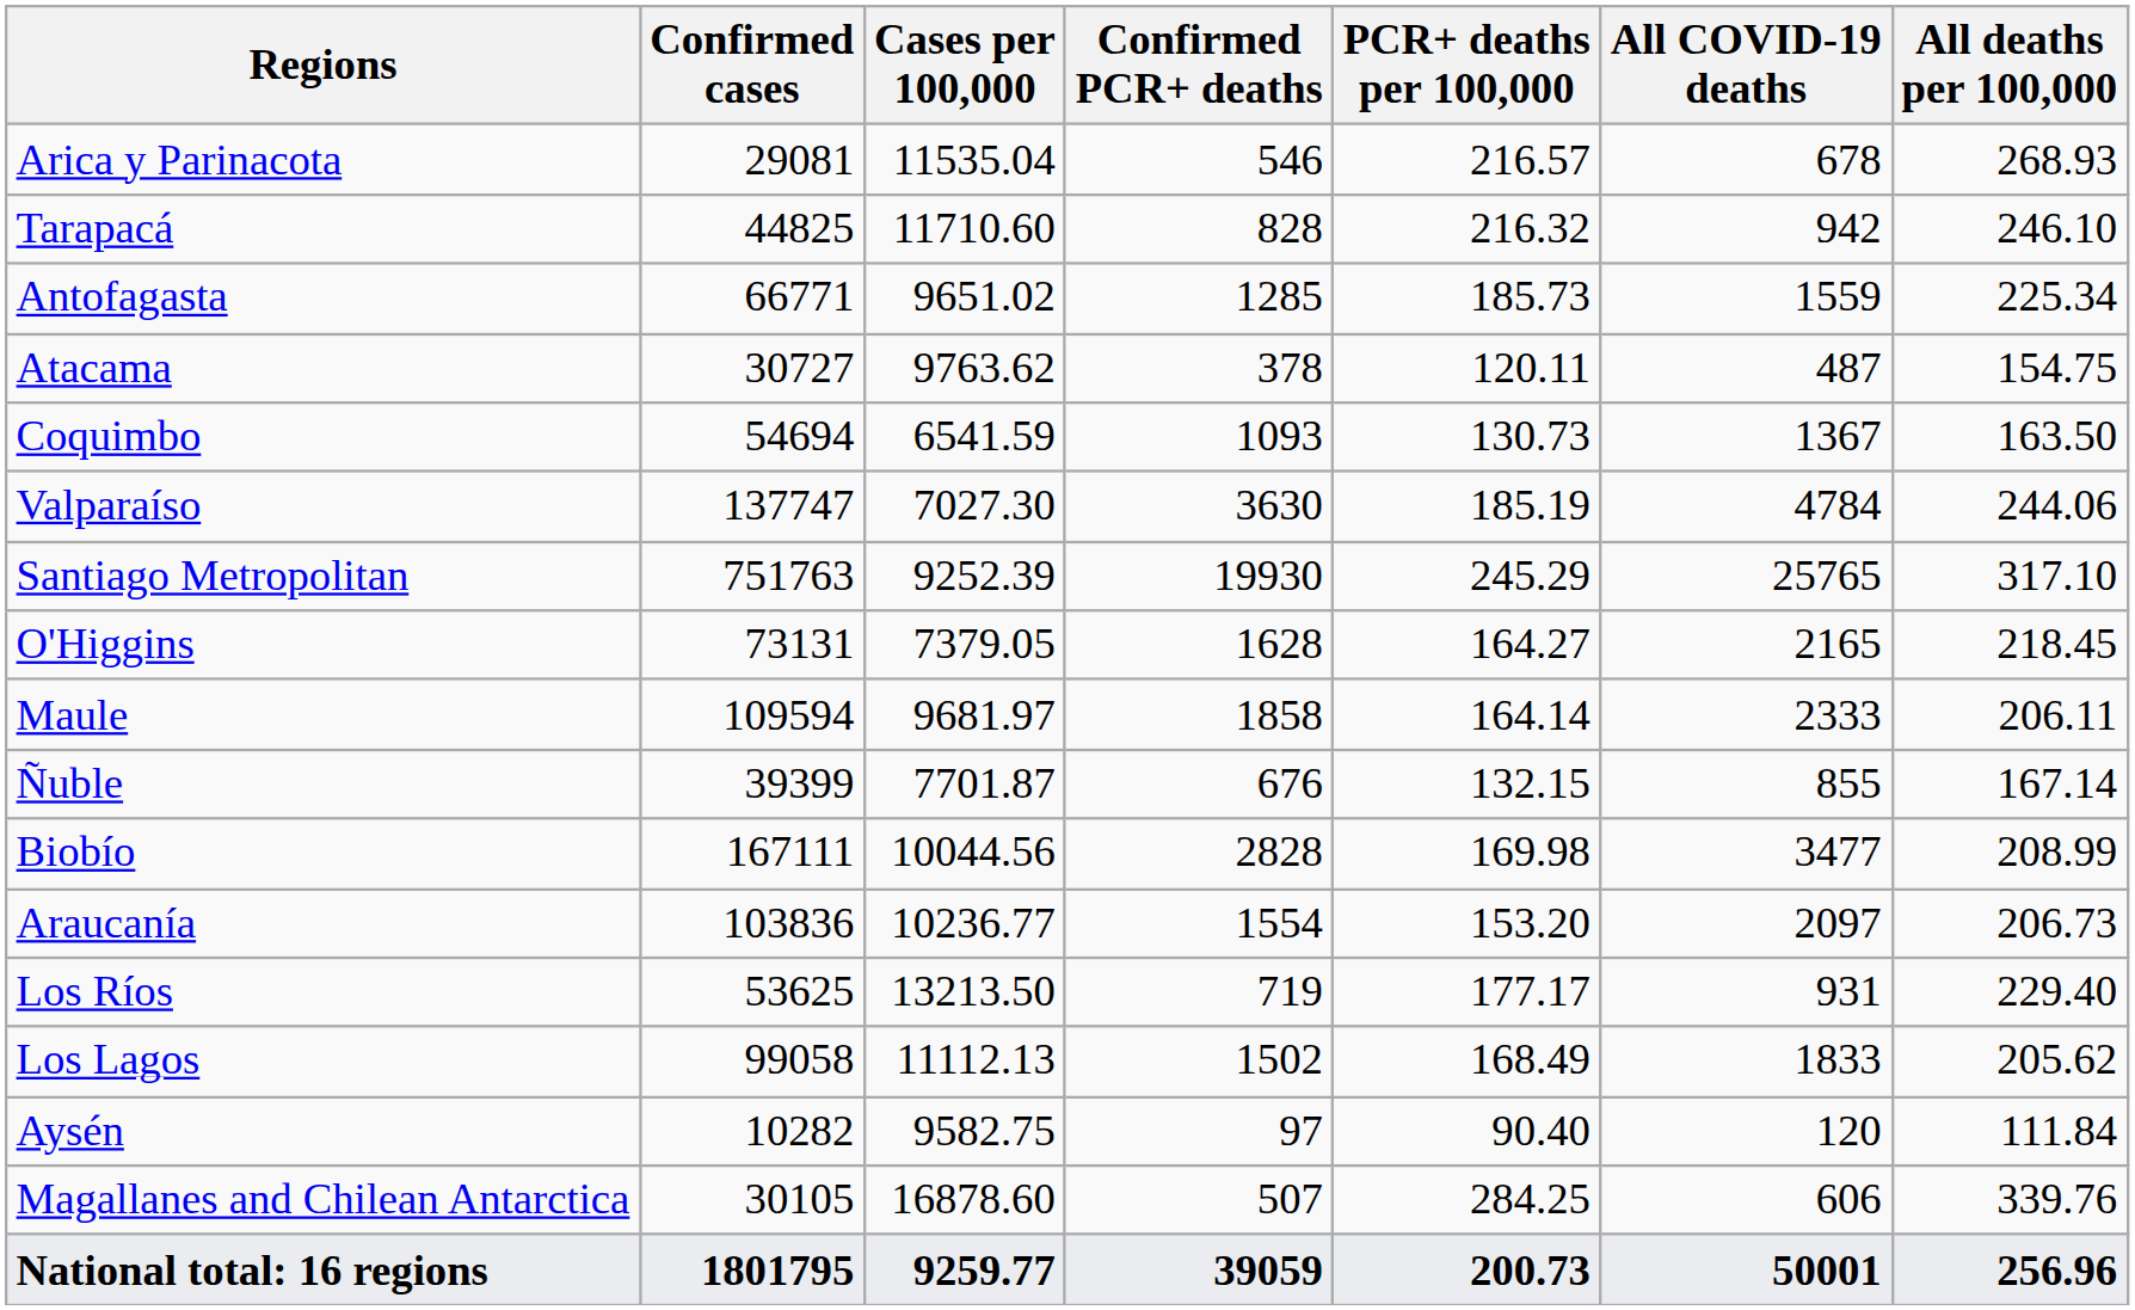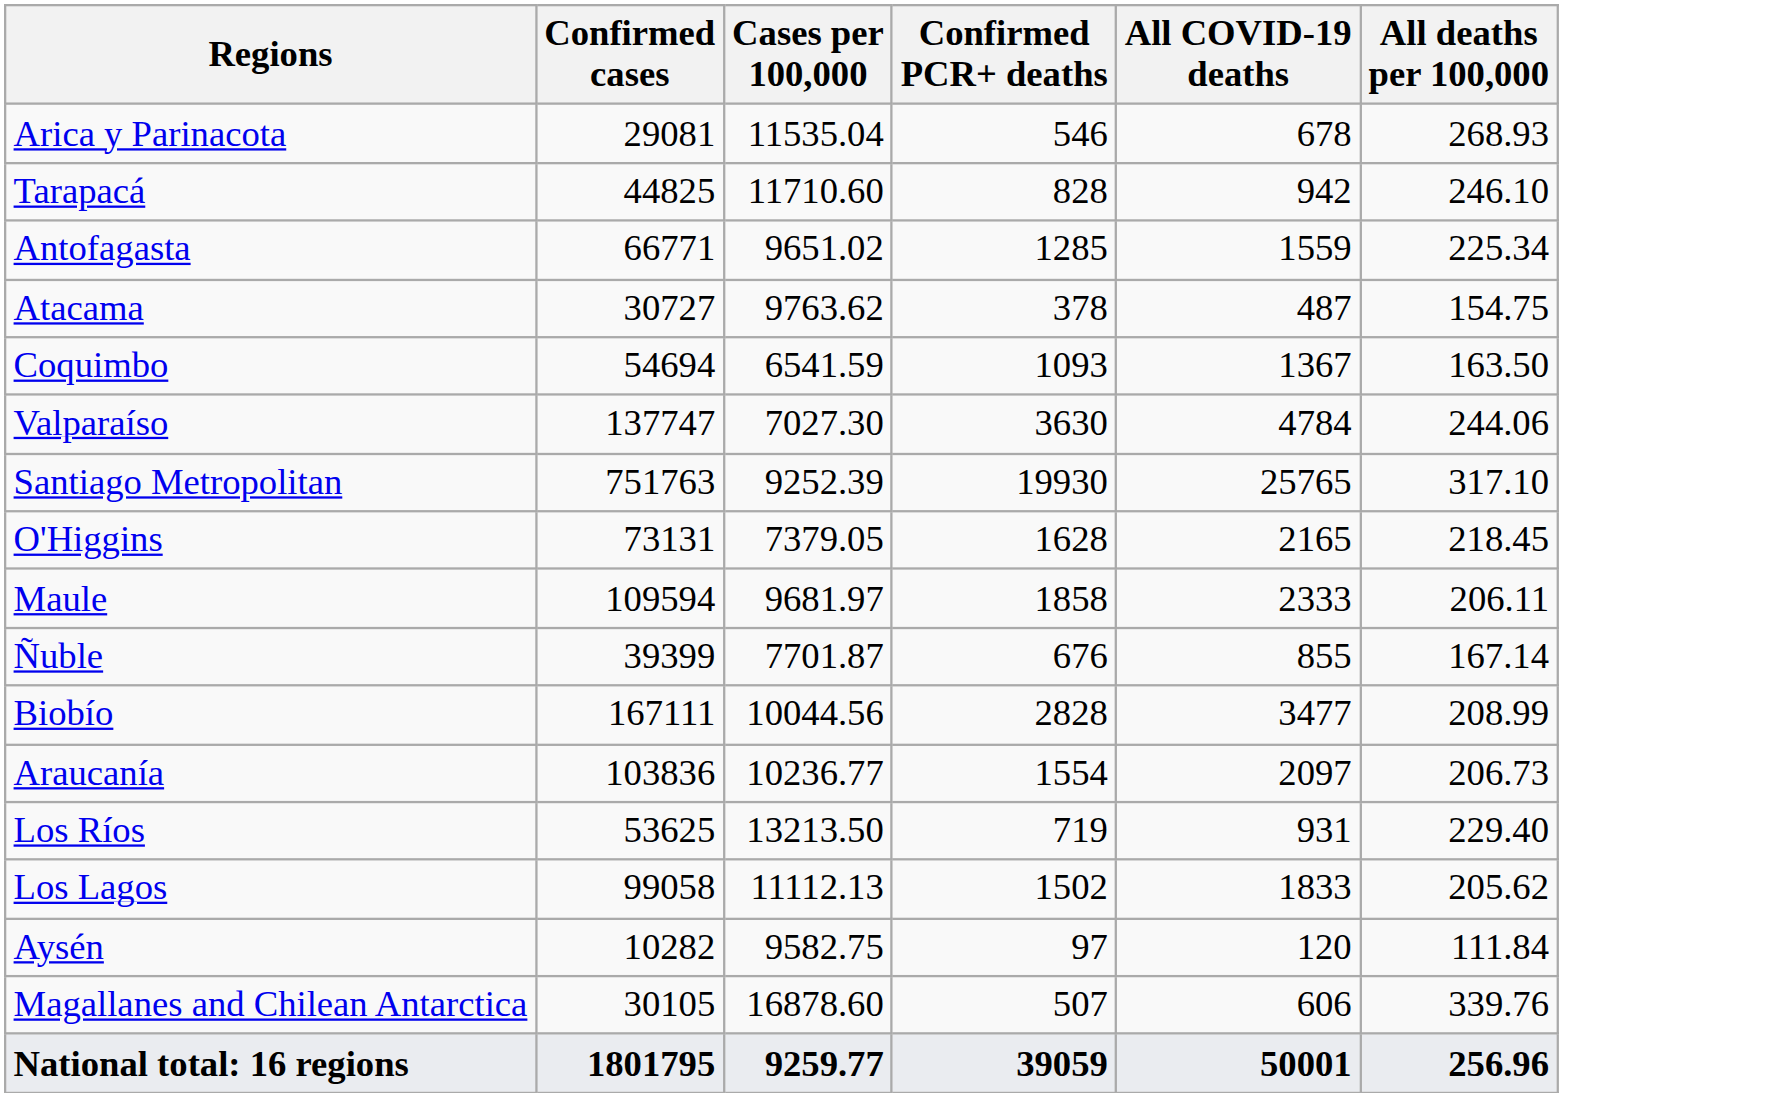- column: PCR+ deaths per 100,000 | 216.57 | 216.32 | 185.73 | 120.11 | 130.73 | 185.19 | 245.29 | 164.27 | 164.14 | 132.15 | 169.98 | 153.20 | 177.17 | 168.49 | 90.40 | 284.25 | 200.73
